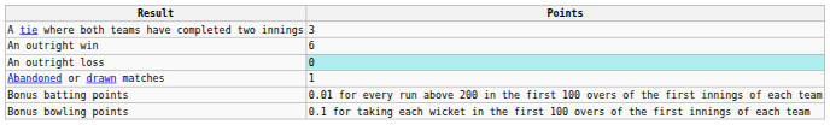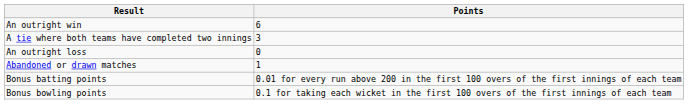rows swapped: An outright win <-> A tie where both teams have completed two innings
An outright loss | Points: paleturquoise background -> no background
